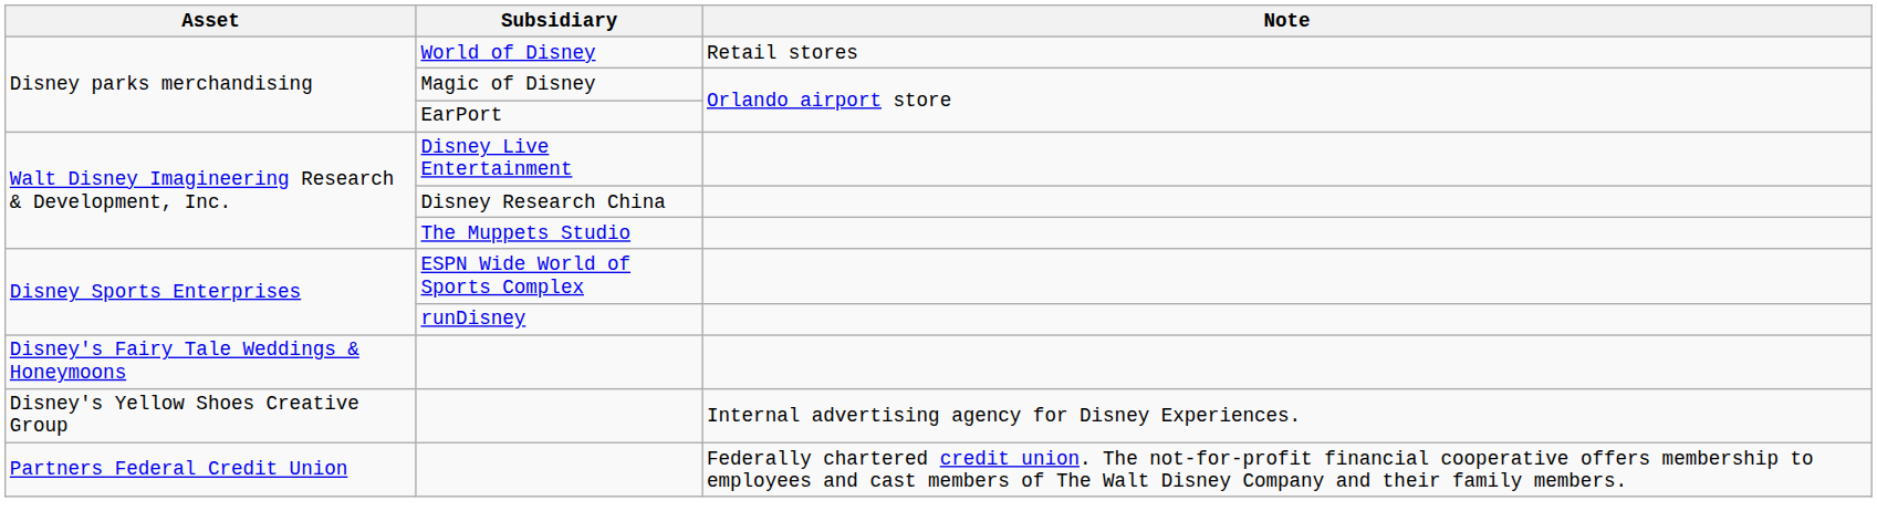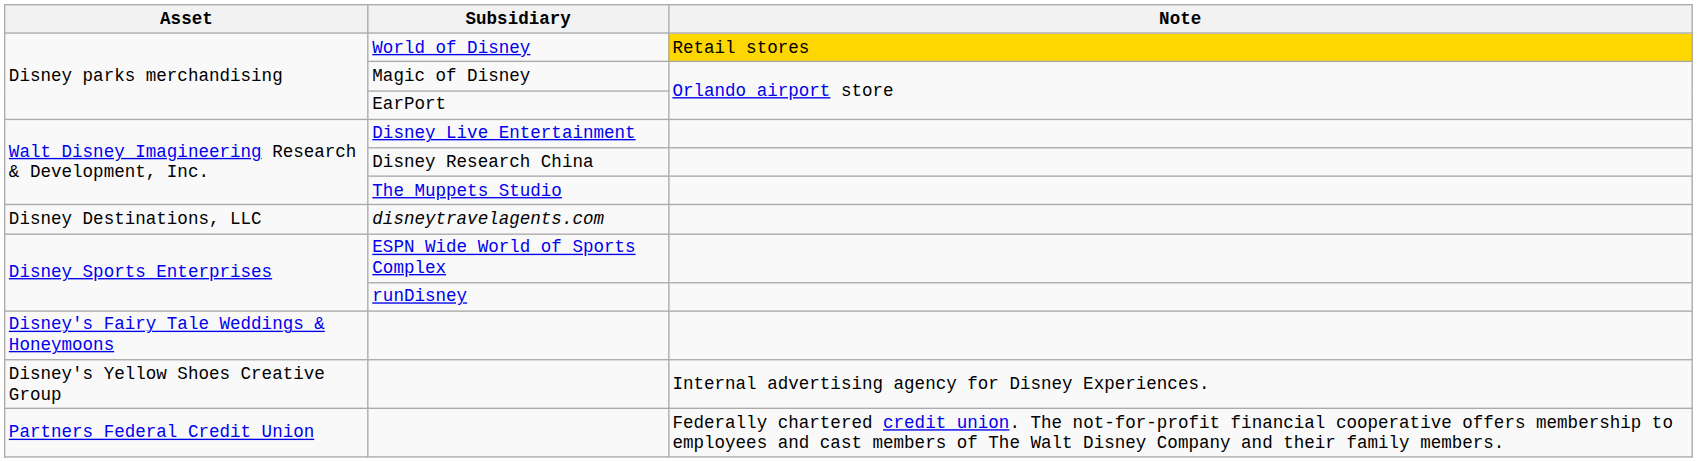World of Disney | Note: no background -> gold background
+ row: Disney Destinations, LLC | disneytravelagents.com
